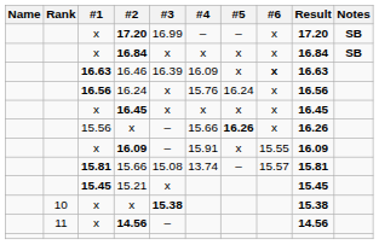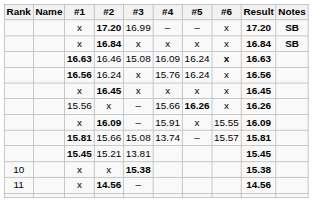columns swapped: Rank <-> Name
16.46 | #3: 16.39 -> 15.08
16.46 | #5: x -> 16.24
15.21 | #3: x -> 13.81
